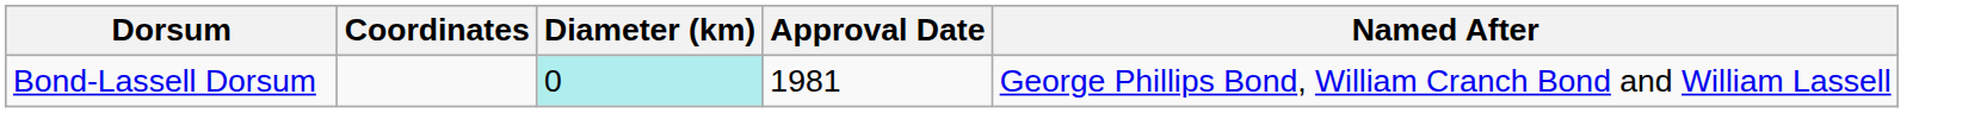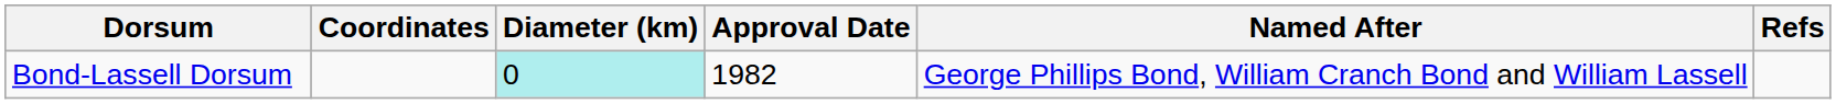+ column: Refs
Bond-Lassell Dorsum | Approval Date: 1981 -> 1982
